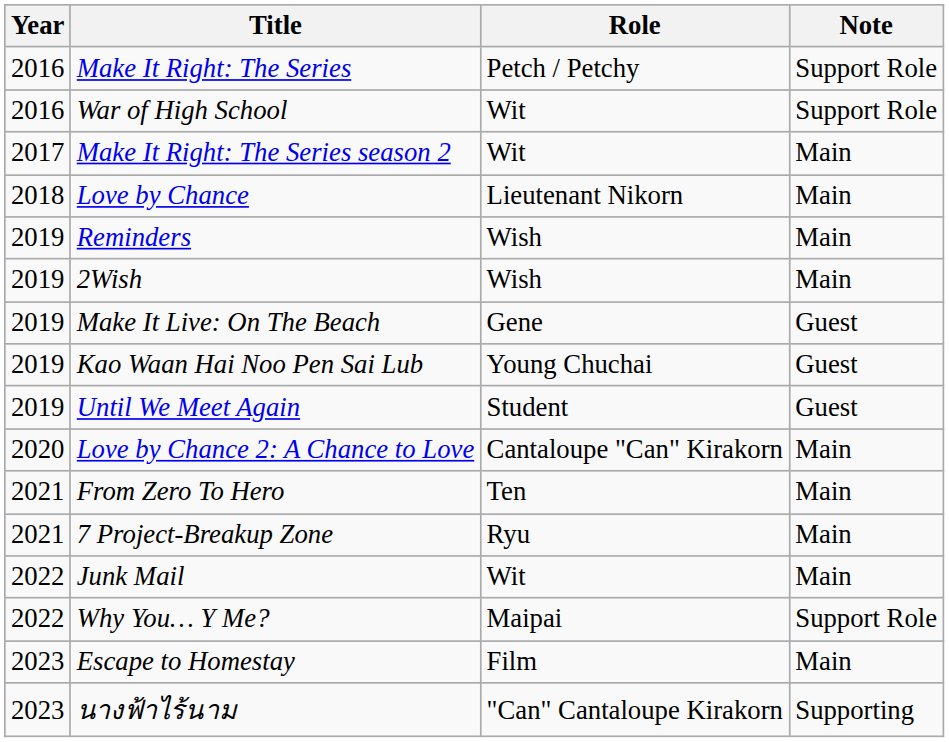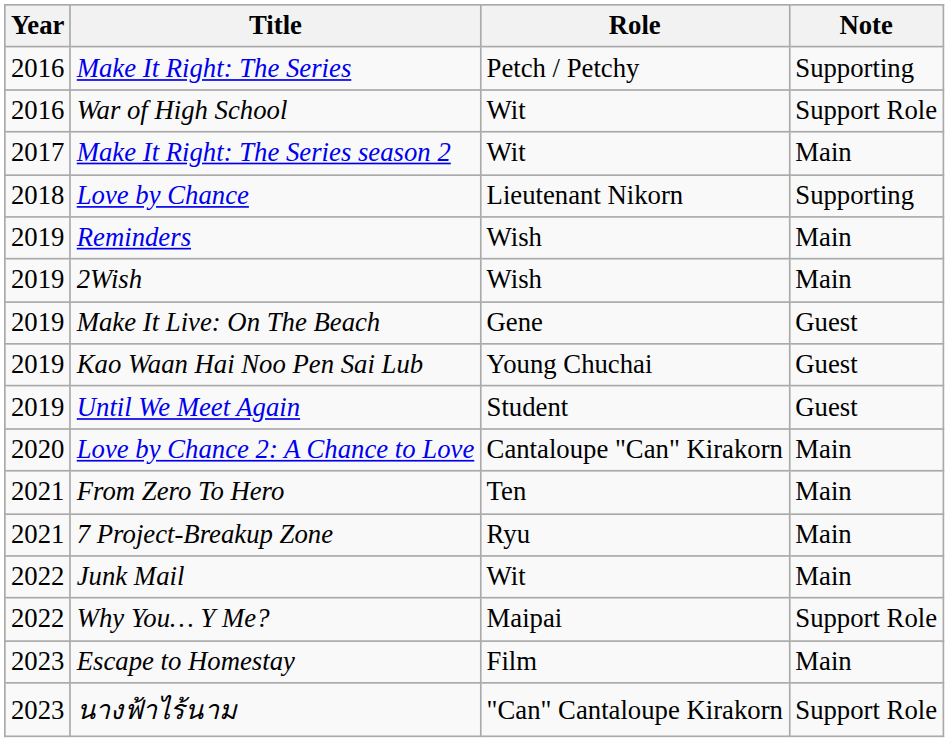Make It Right: The Series | Note: Support Role -> Supporting
Love by Chance | Note: Main -> Supporting
นางฟ้าไร้นาม | Note: Supporting -> Support Role
